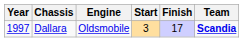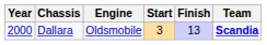Dallara | Year: 1997 -> 2000
Dallara | Finish: 17 -> 13
